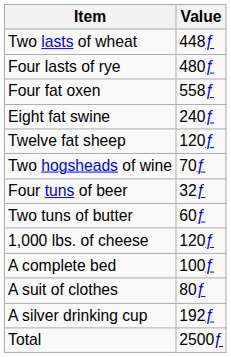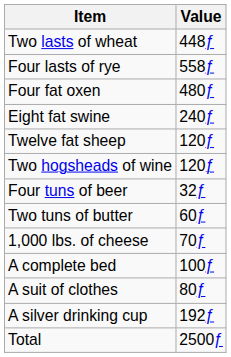Four lasts of rye | Value: 480ƒ -> 558ƒ
Four fat oxen | Value: 558ƒ -> 480ƒ
Two hogsheads of wine | Value: 70ƒ -> 120ƒ
1,000 lbs. of cheese | Value: 120ƒ -> 70ƒ
